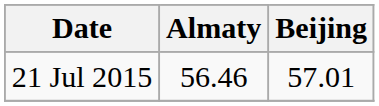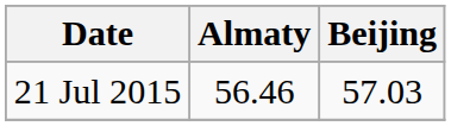21 Jul 2015 | Beijing: 57.01 -> 57.03
